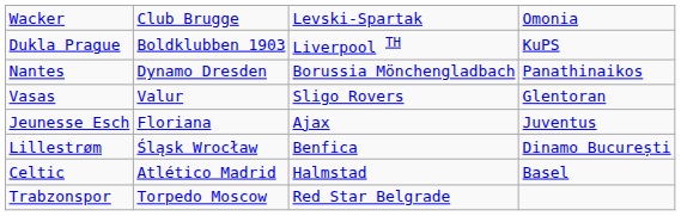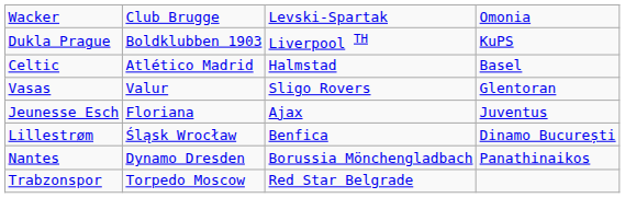rows swapped: Nantes <-> Celtic
